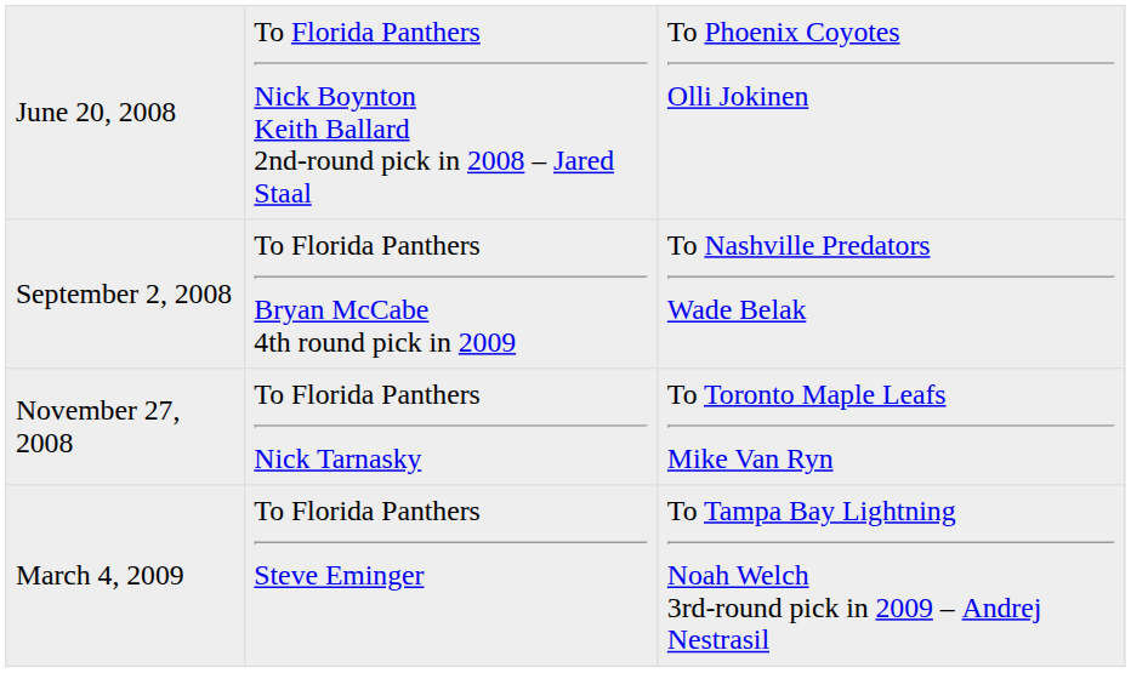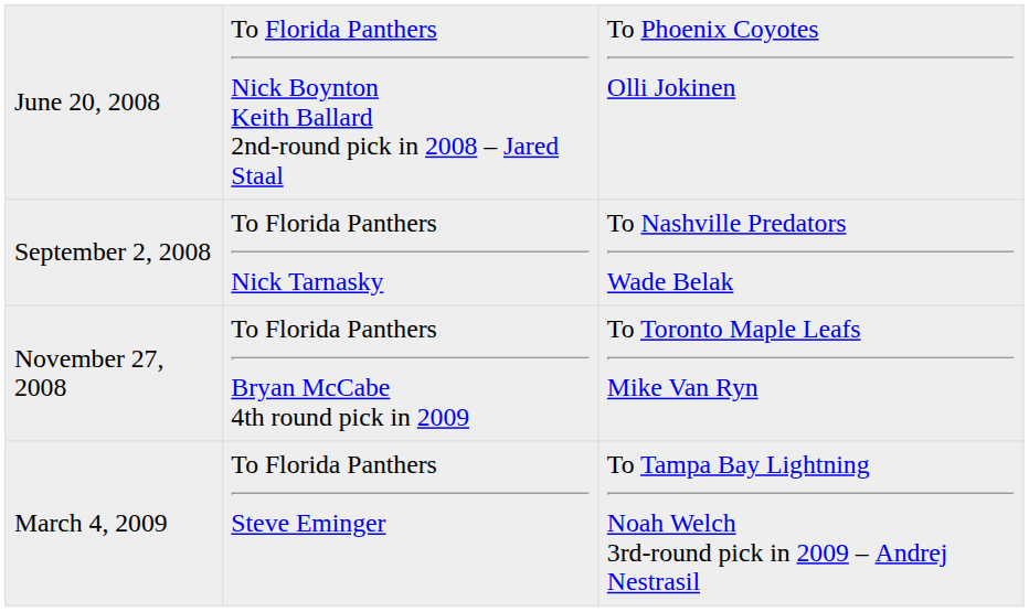September 2, 2008 | column 2: To Florida Panthers Bryan McCabe 4th round pick in 2009 -> To Florida Panthers Nick Tarnasky
November 27, 2008 | column 2: To Florida Panthers Nick Tarnasky -> To Florida Panthers Bryan McCabe 4th round pick in 2009
